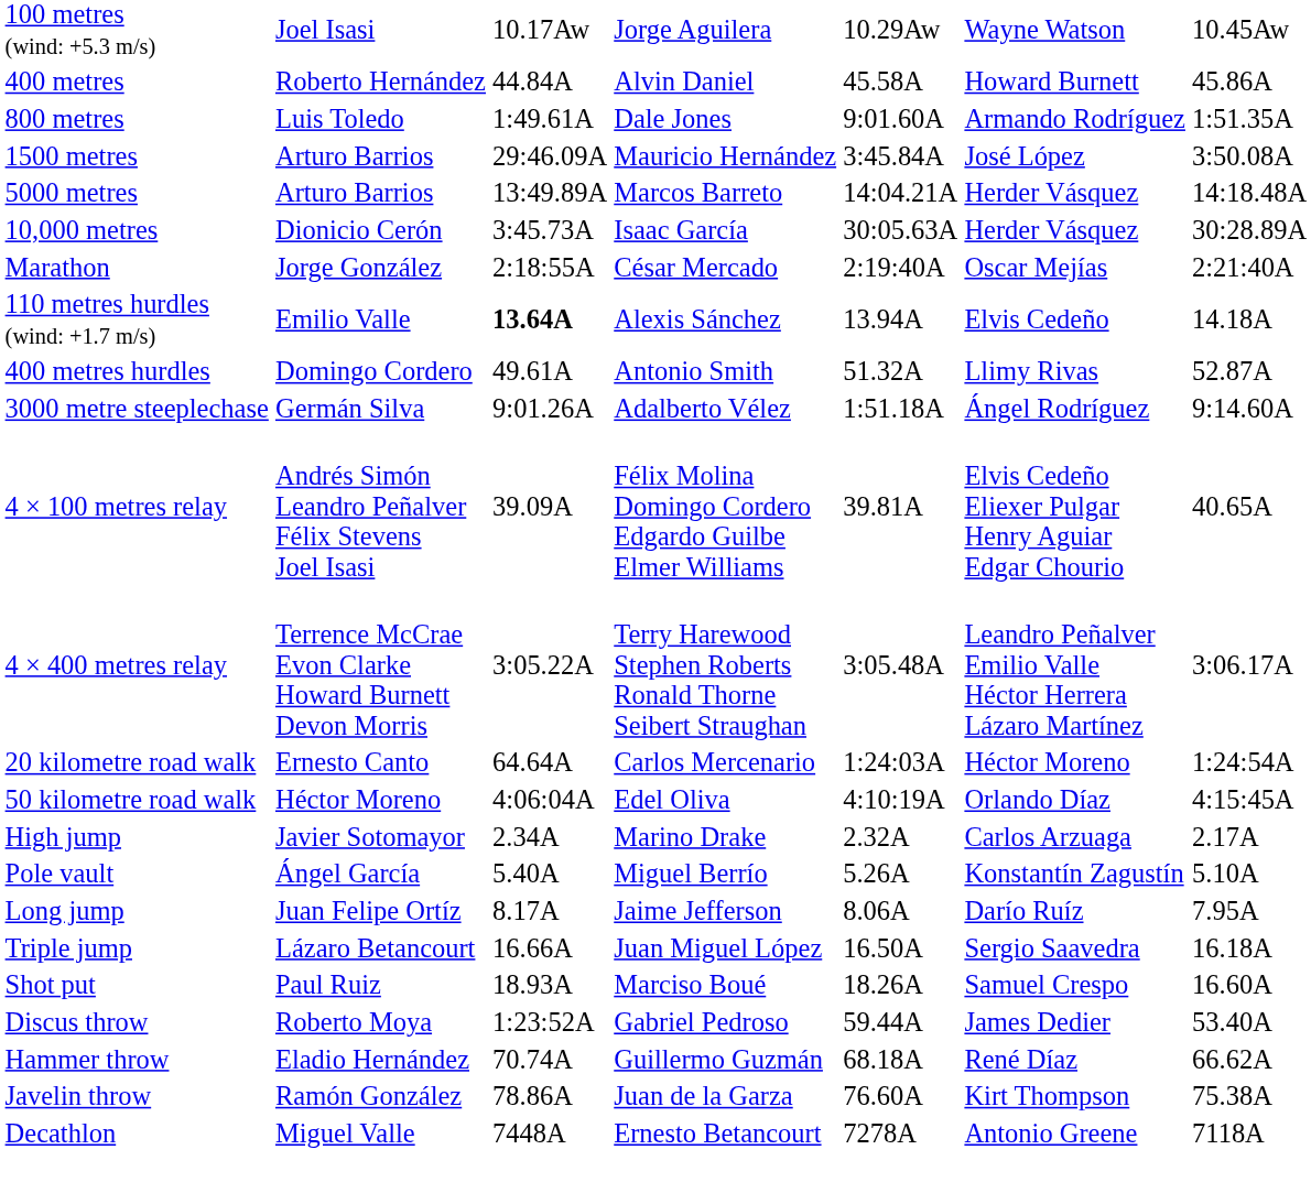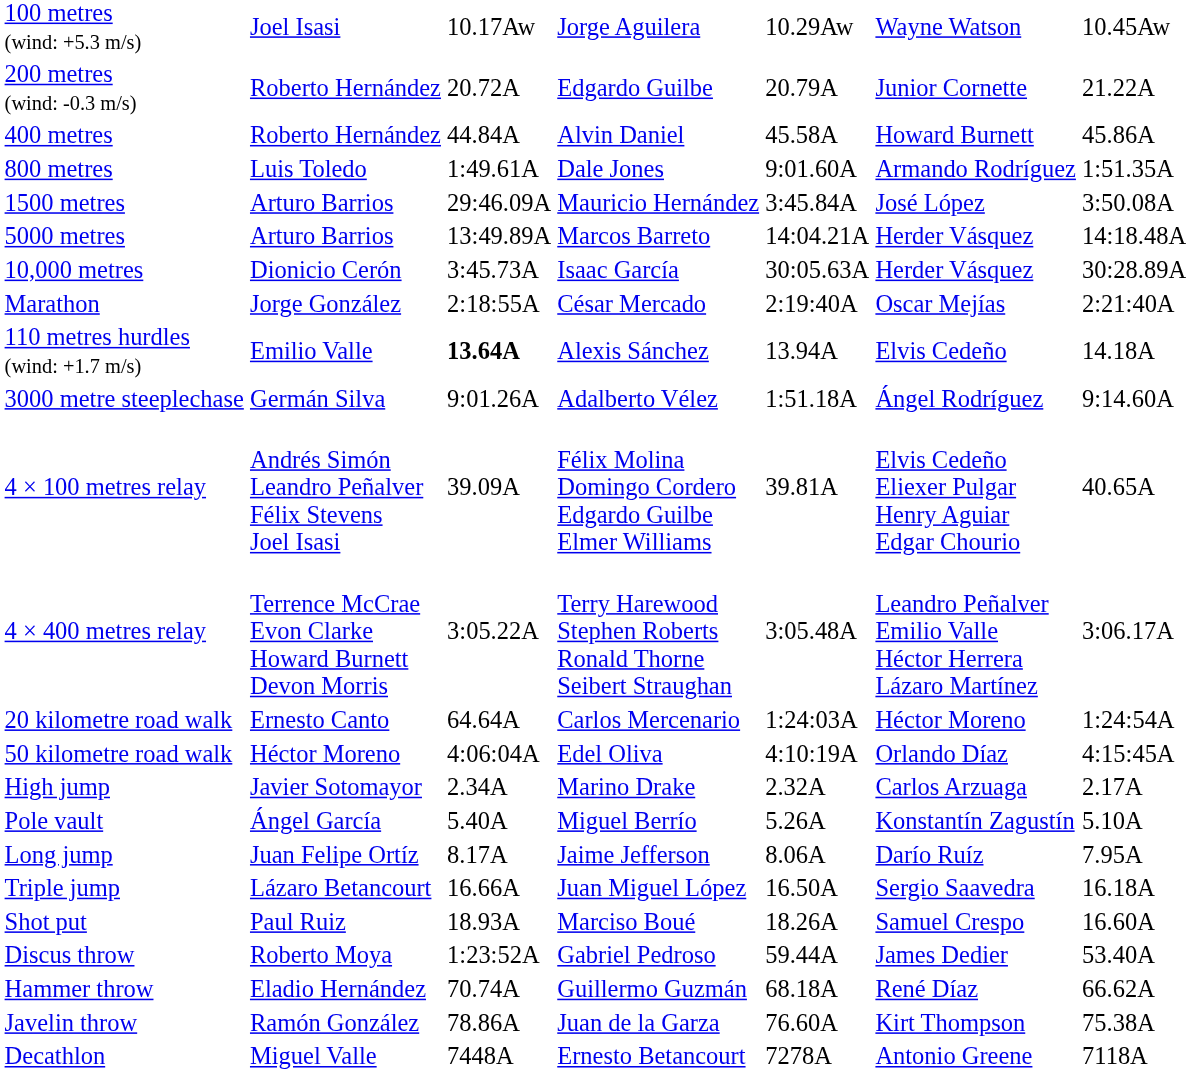+ row: 200 metres (wind: -0.3 m/s) | Roberto Hernández | 20.72A | Edgardo Guilbe | 20.79A | Junior Cornette | 21.22A
- row: 400 metres hurdles | Domingo Cordero | 49.61A | Antonio Smith | 51.32A | Llimy Rivas | 52.87A
